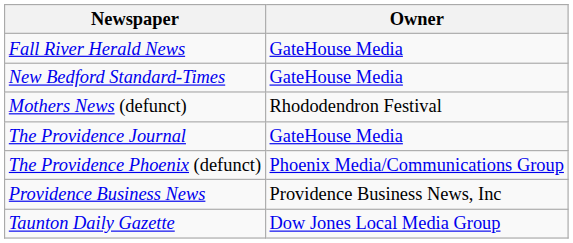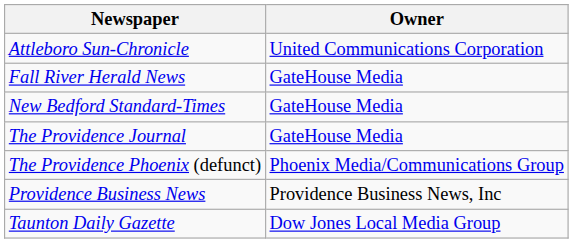+ row: Attleboro Sun-Chronicle | United Communications Corporation
- row: Mothers News (defunct) | Rhododendron Festival
